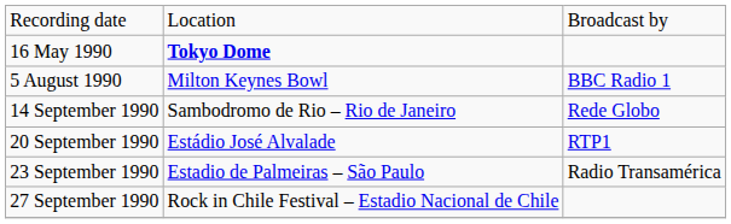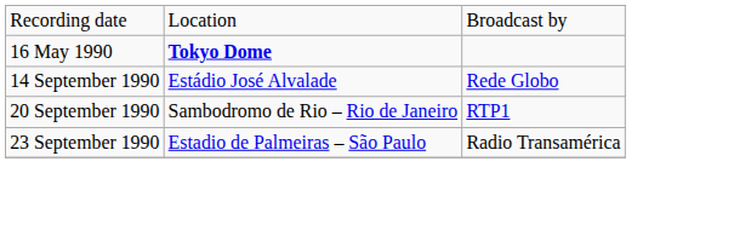- row: 5 August 1990 | Milton Keynes Bowl | BBC Radio 1
14 September 1990 | column 2: Sambodromo de Rio – Rio de Janeiro -> Estádio José Alvalade
20 September 1990 | column 2: Estádio José Alvalade -> Sambodromo de Rio – Rio de Janeiro
- row: 27 September 1990 | Rock in Chile Festival – Estadio Nacional de Chile
